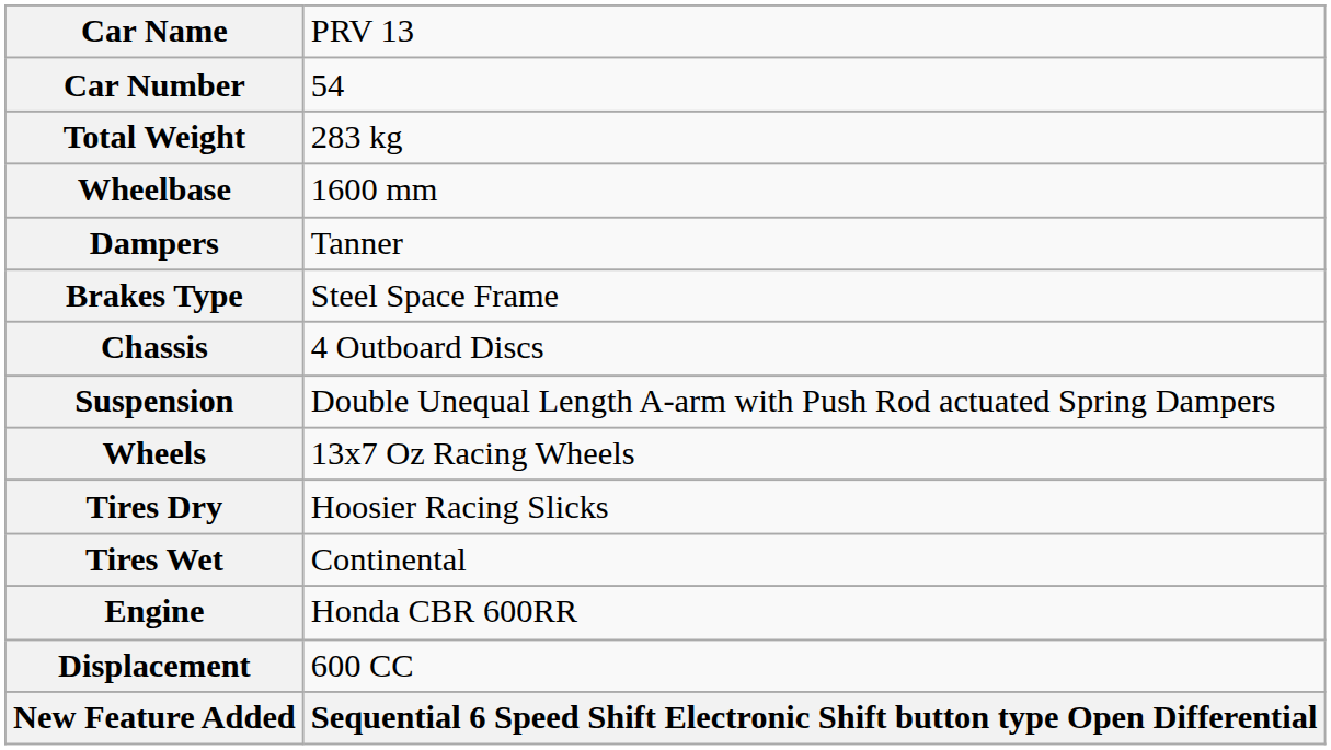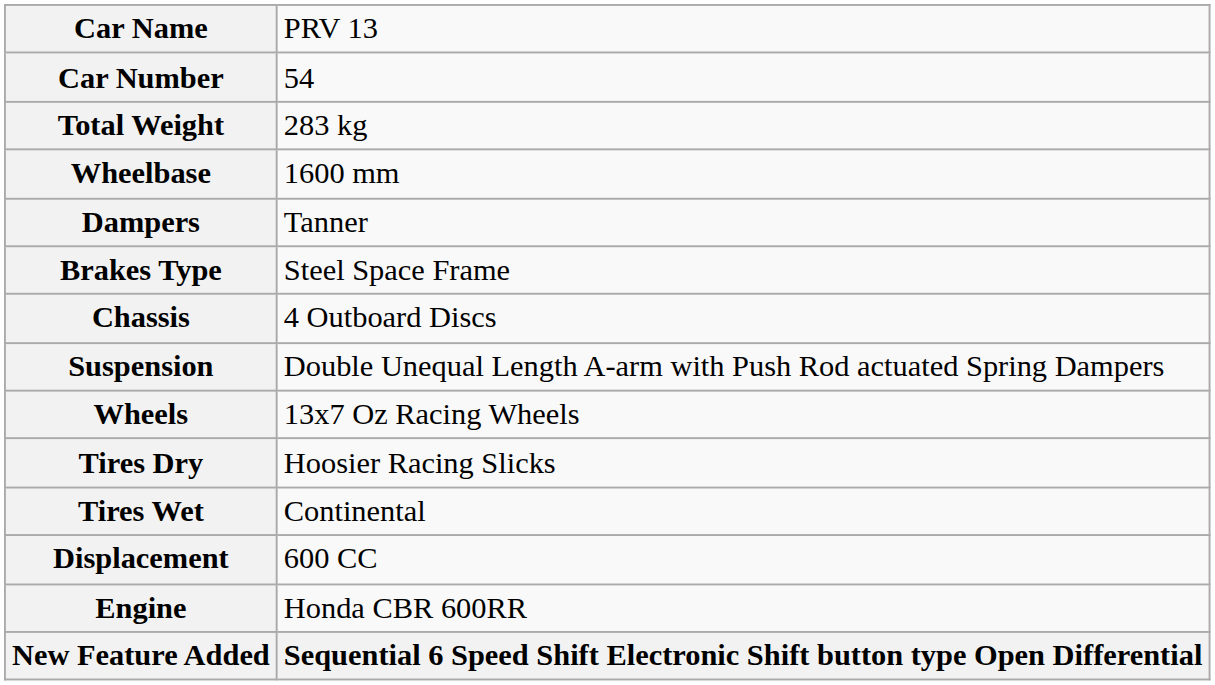rows swapped: Engine <-> Displacement
